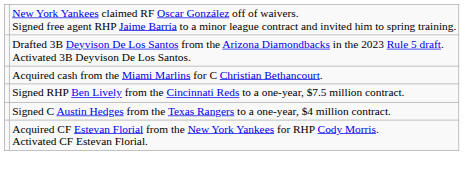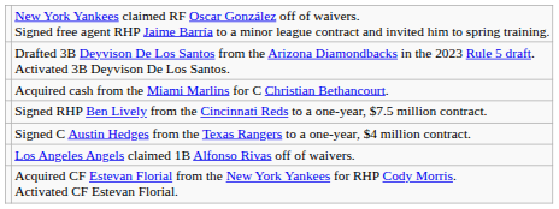+ row: Los Angeles Angels claimed 1B Alfonso Rivas off of waivers.
